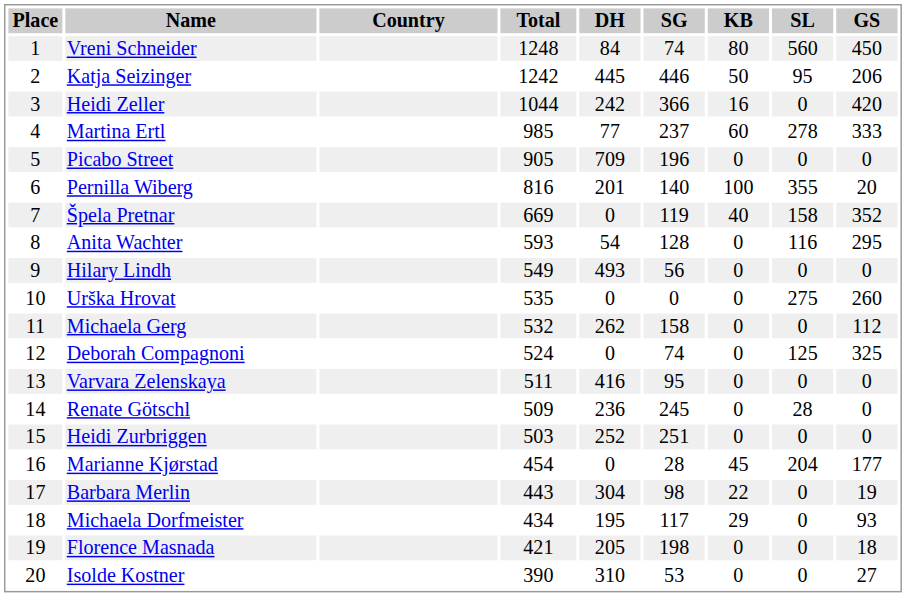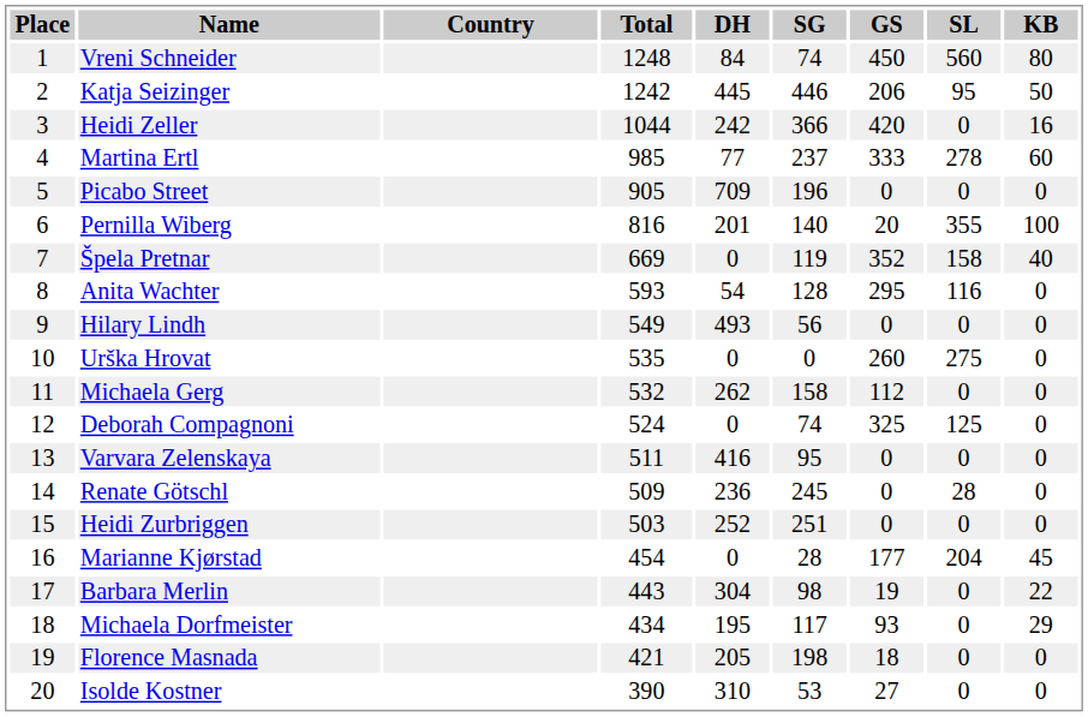columns swapped: GS <-> KB
